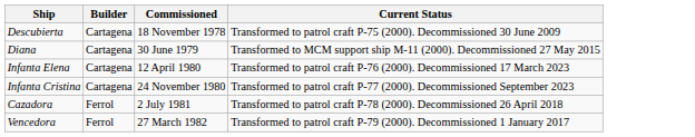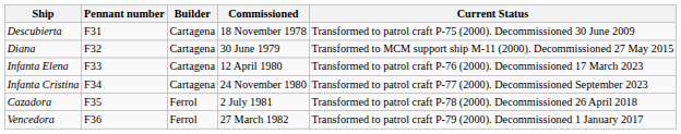+ column: Pennant number | F31 | F32 | F33 | F34 | F35 | F36
